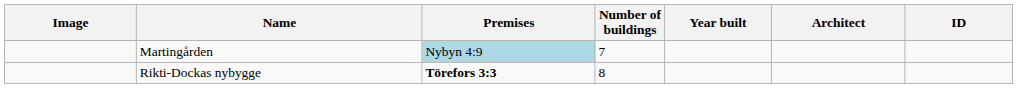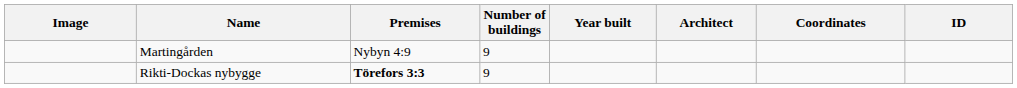+ column: Coordinates
Martingården | Premises: lightblue background -> no background
Martingården | Number of buildings: 7 -> 9
Rikti-Dockas nybygge | Number of buildings: 8 -> 9
